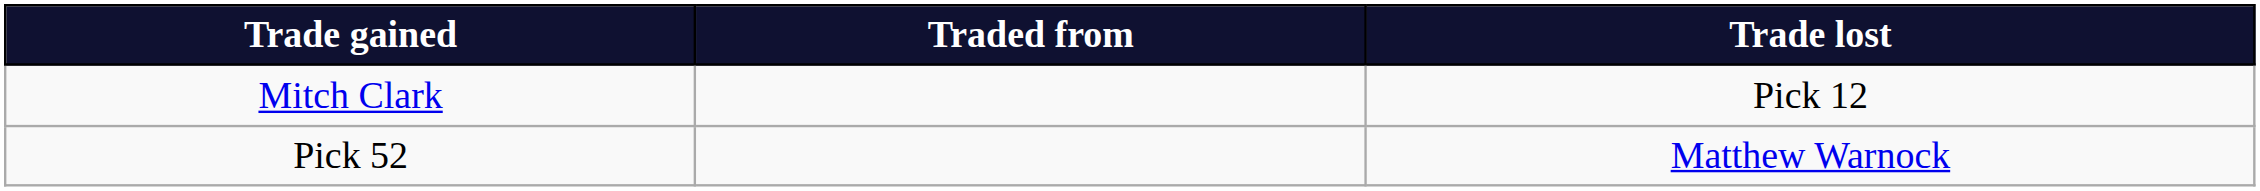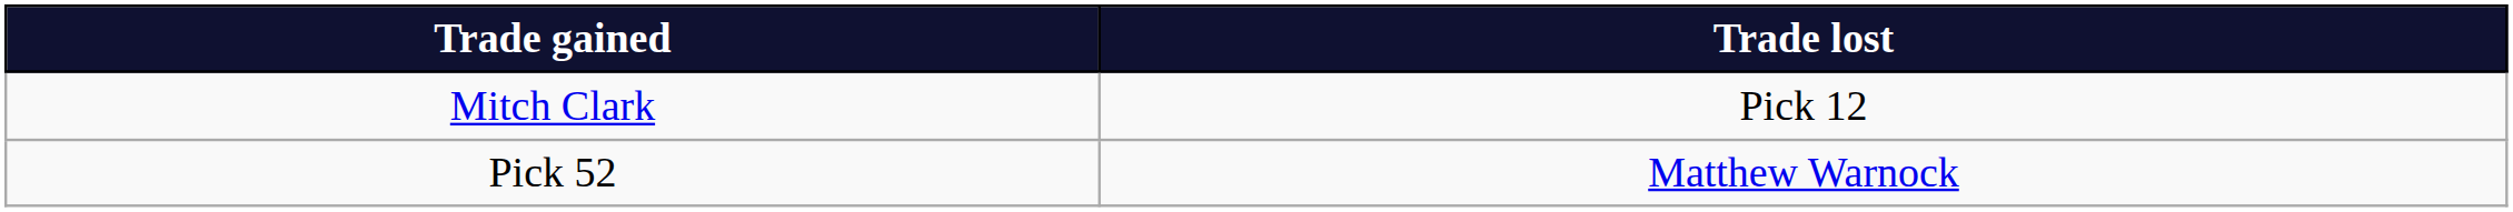- column: Traded from
